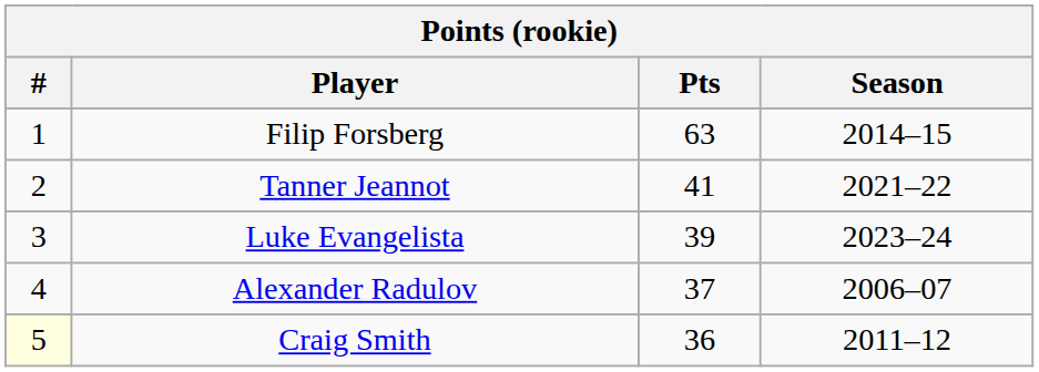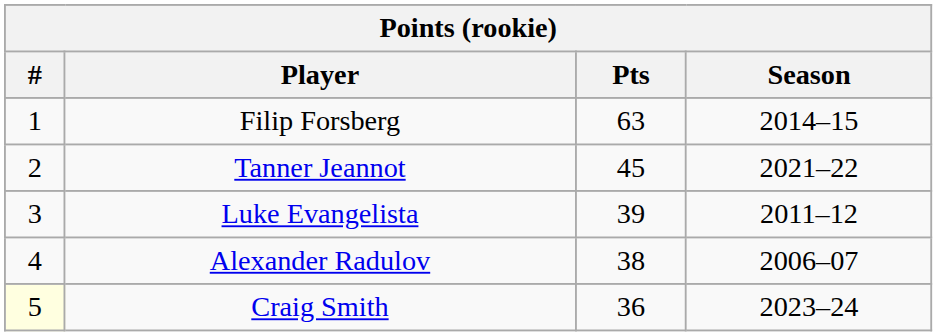Tanner Jeannot | Pts: 41 -> 45
Luke Evangelista | Season: 2023–24 -> 2011–12
Alexander Radulov | Pts: 37 -> 38
Craig Smith | Season: 2011–12 -> 2023–24
